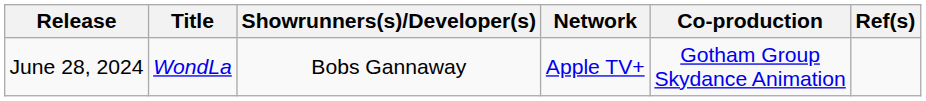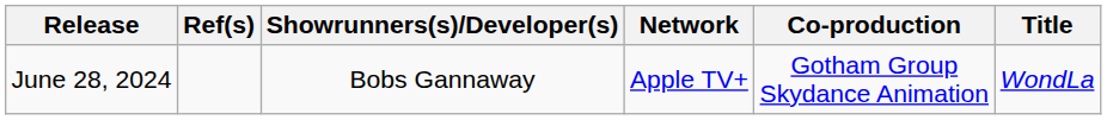columns swapped: Title <-> Ref(s)
